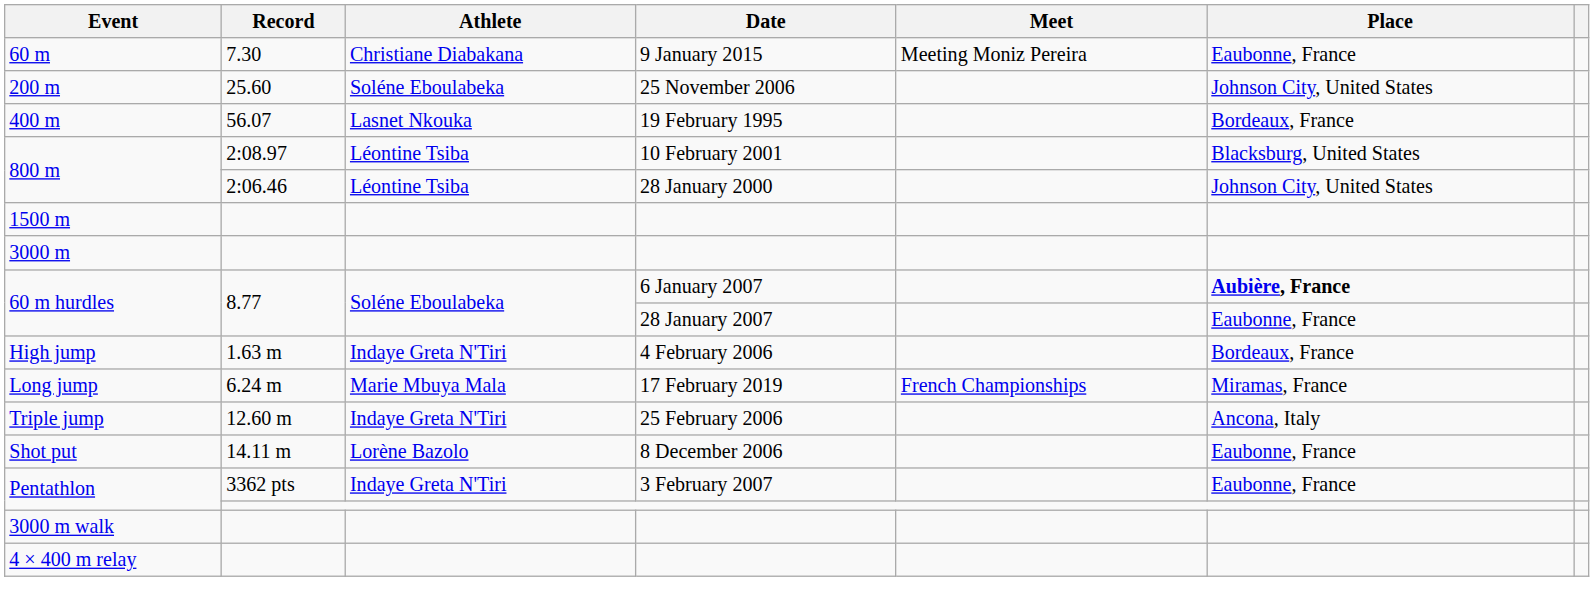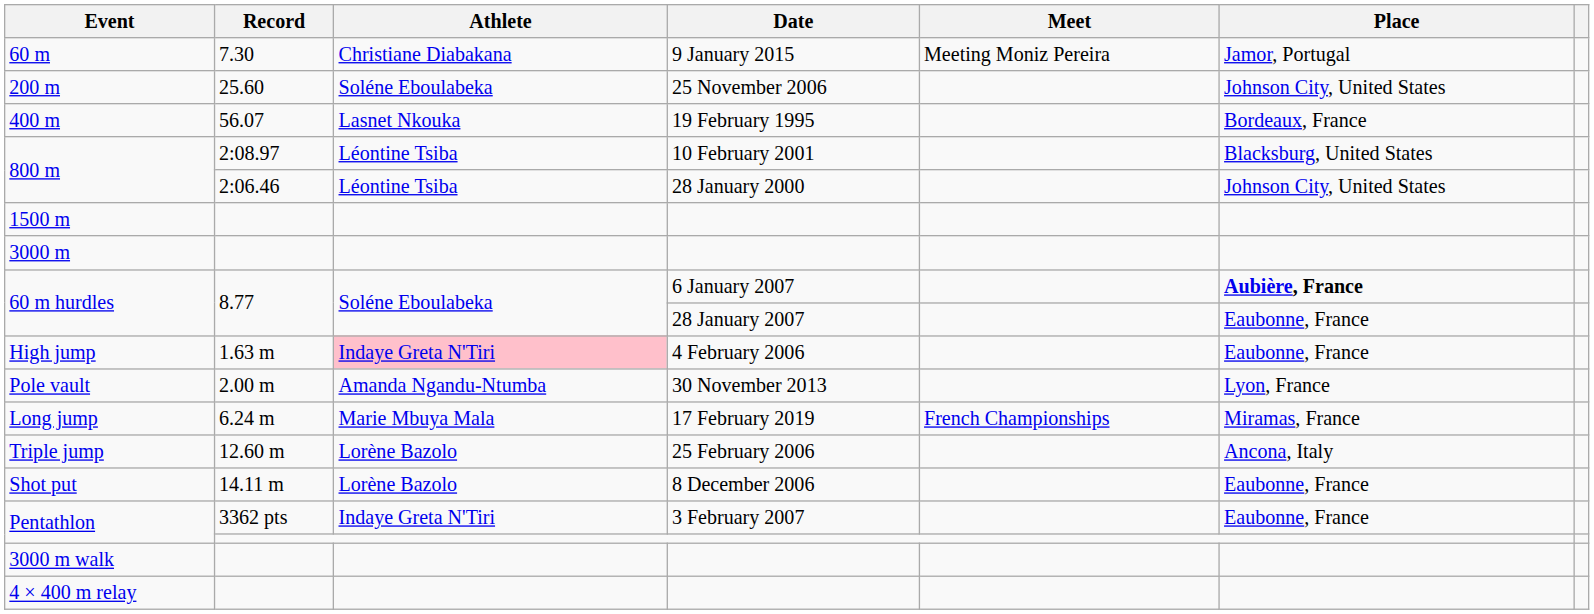60 m | Place: Eaubonne, France -> Jamor, Portugal
High jump | Athlete: no background -> pink background
High jump | Place: Bordeaux, France -> Eaubonne, France
+ row: Pole vault | 2.00 m | Amanda Ngandu-Ntumba | 30 November 2013 | Lyon, France
Triple jump | Athlete: Indaye Greta N'Tiri -> Lorène Bazolo
